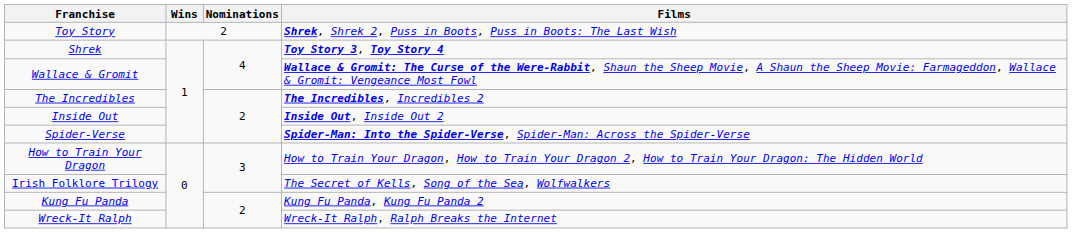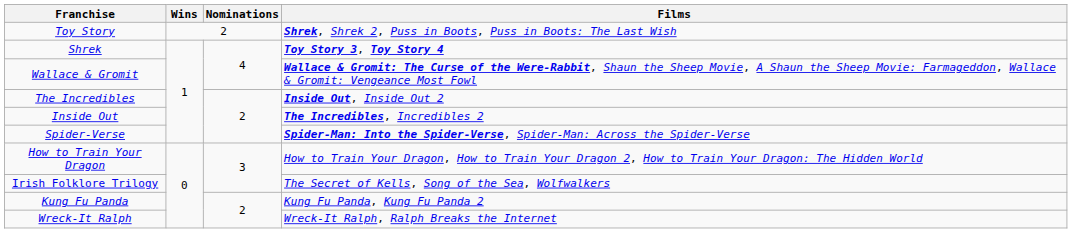The Incredibles | Films: The Incredibles, Incredibles 2 -> Inside Out, Inside Out 2
Inside Out | Films: Inside Out, Inside Out 2 -> The Incredibles, Incredibles 2
